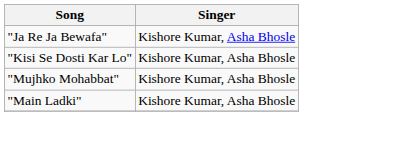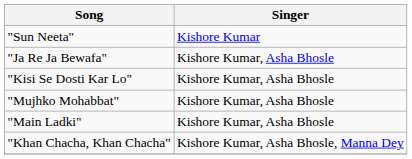+ row: "Sun Neeta" | Kishore Kumar
+ row: "Khan Chacha, Khan Chacha" | Kishore Kumar, Asha Bhosle, Manna Dey
